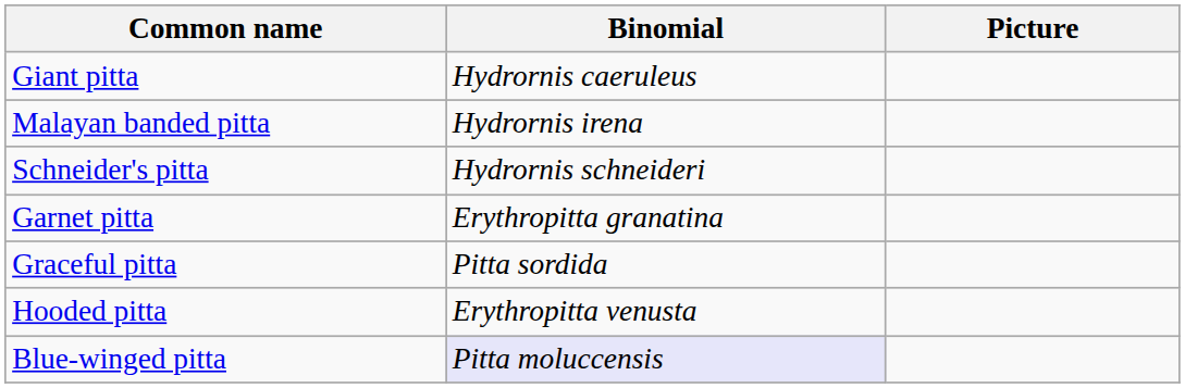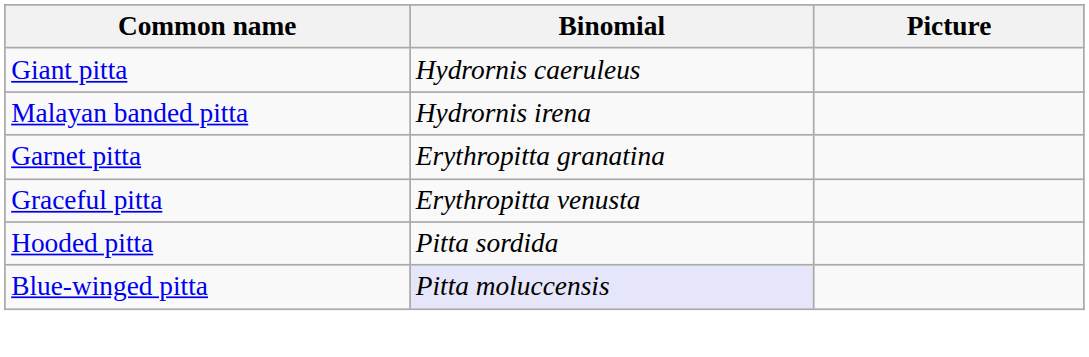- row: Schneider's pitta | Hydrornis schneideri
Graceful pitta | Binomial: Pitta sordida -> Erythropitta venusta
Hooded pitta | Binomial: Erythropitta venusta -> Pitta sordida
